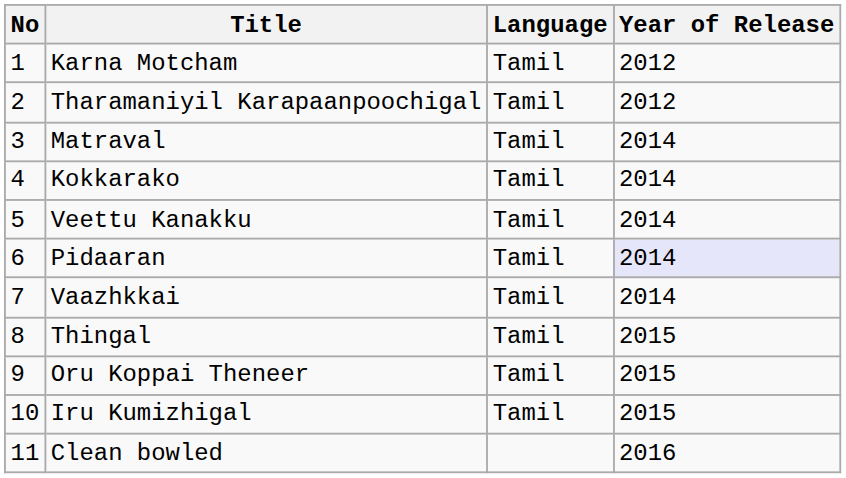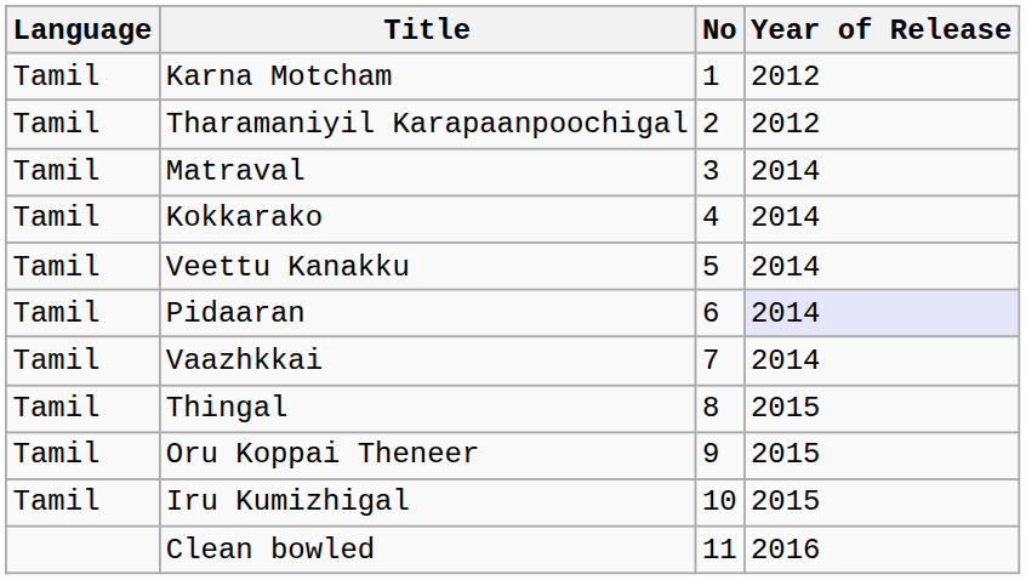columns swapped: No <-> Language
